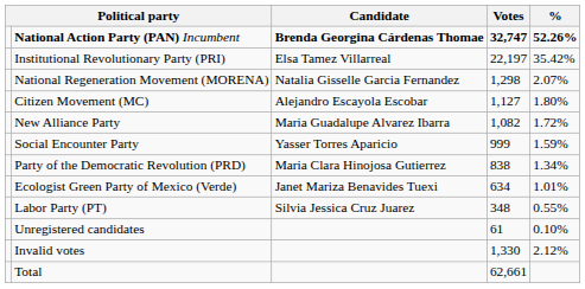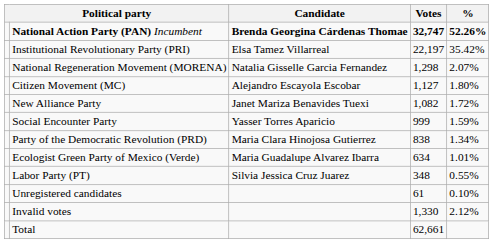New Alliance Party | Candidate: Maria Guadalupe Alvarez Ibarra -> Janet Mariza Benavides Tuexi
Ecologist Green Party of Mexico (Verde) | Candidate: Janet Mariza Benavides Tuexi -> Maria Guadalupe Alvarez Ibarra
